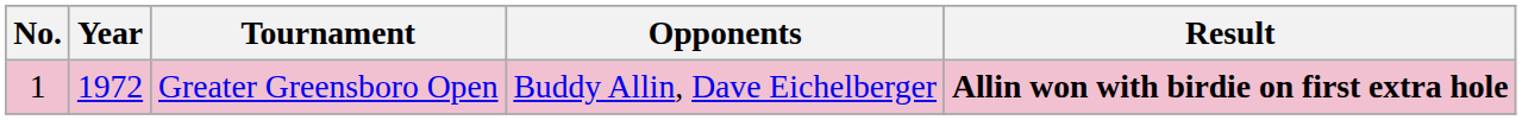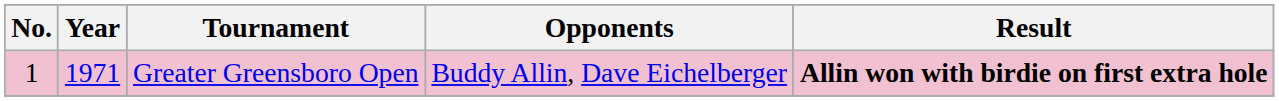Greater Greensboro Open | Year: 1972 -> 1971
